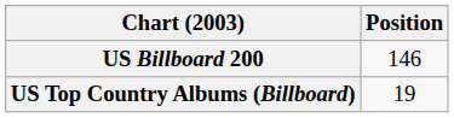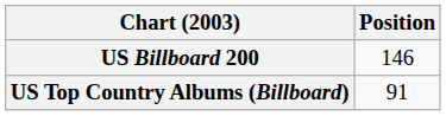US Top Country Albums (Billboard) | Position: 19 -> 91
